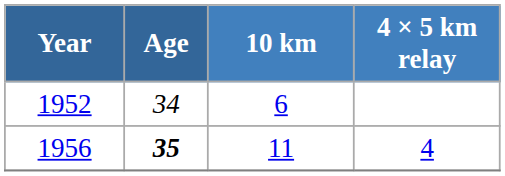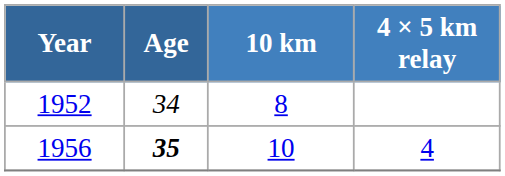1952 | 10 km: 6 -> 8
1956 | 10 km: 11 -> 10
